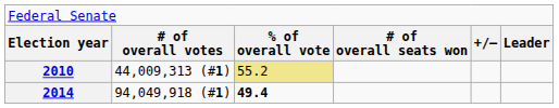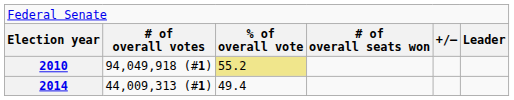2010 | column 2: 44,009,313 (#1) -> 94,049,918 (#1)
2014 | column 2: 94,049,918 (#1) -> 44,009,313 (#1)
2014 | column 3: bold -> normal
